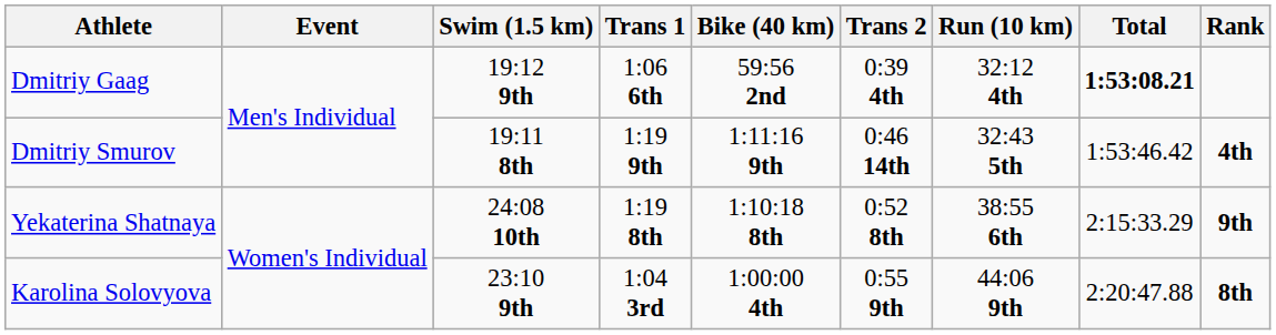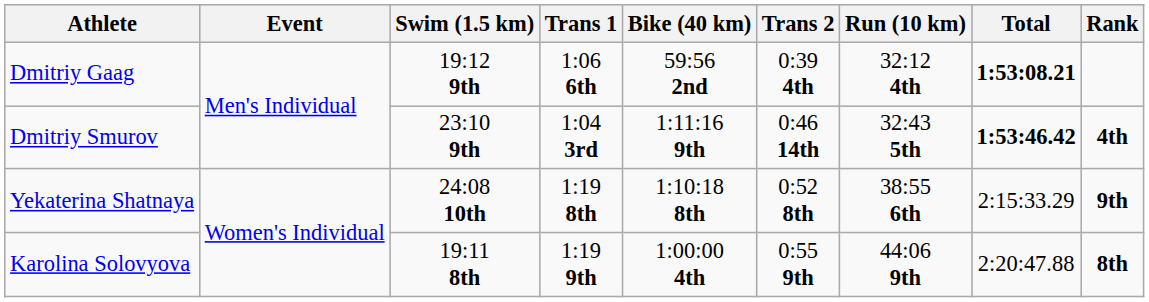Dmitriy Smurov | Swim (1.5 km): 19:11 8th -> 23:10 9th
Dmitriy Smurov | Trans 1: 1:19 9th -> 1:04 3rd
Dmitriy Smurov | Total: normal -> bold
Karolina Solovyova | Swim (1.5 km): 23:10 9th -> 19:11 8th
Karolina Solovyova | Trans 1: 1:04 3rd -> 1:19 9th
